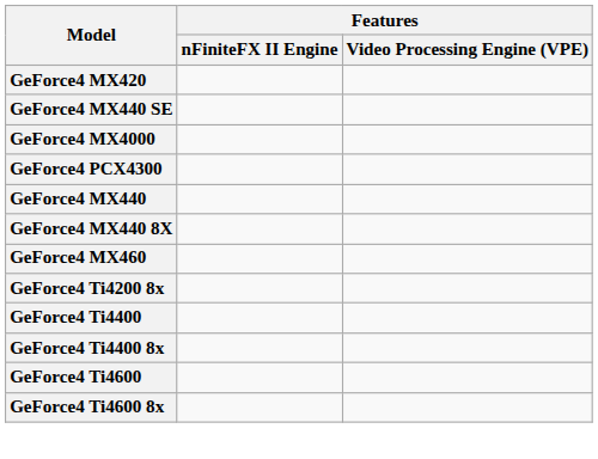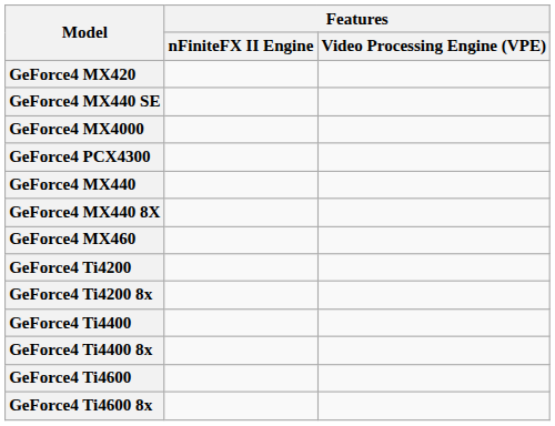+ row: GeForce4 Ti4200
